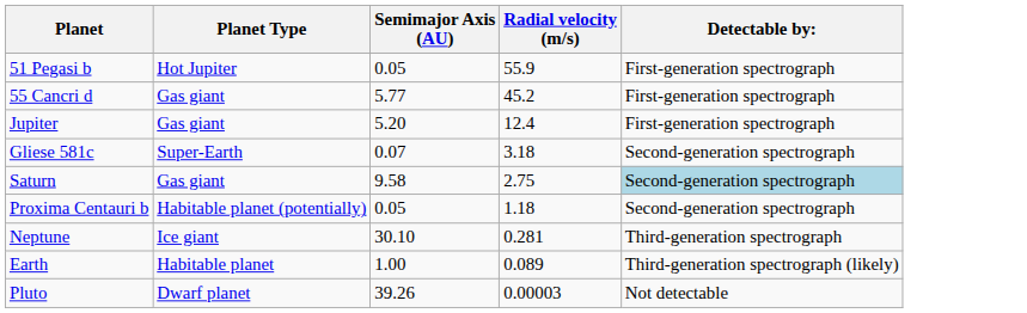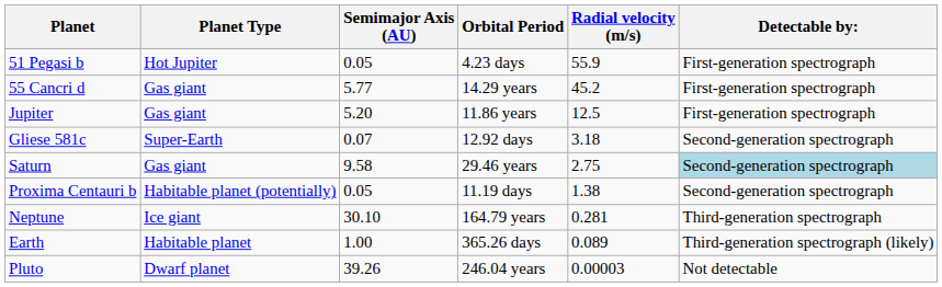+ column: Orbital Period | 4.23 days | 14.29 years | 11.86 years | 12.92 days | 29.46 years | 11.19 days | 164.79 years | 365.26 days | 246.04 years
Jupiter | Radial velocity (m/s): 12.4 -> 12.5
Proxima Centauri b | Radial velocity (m/s): 1.18 -> 1.38
